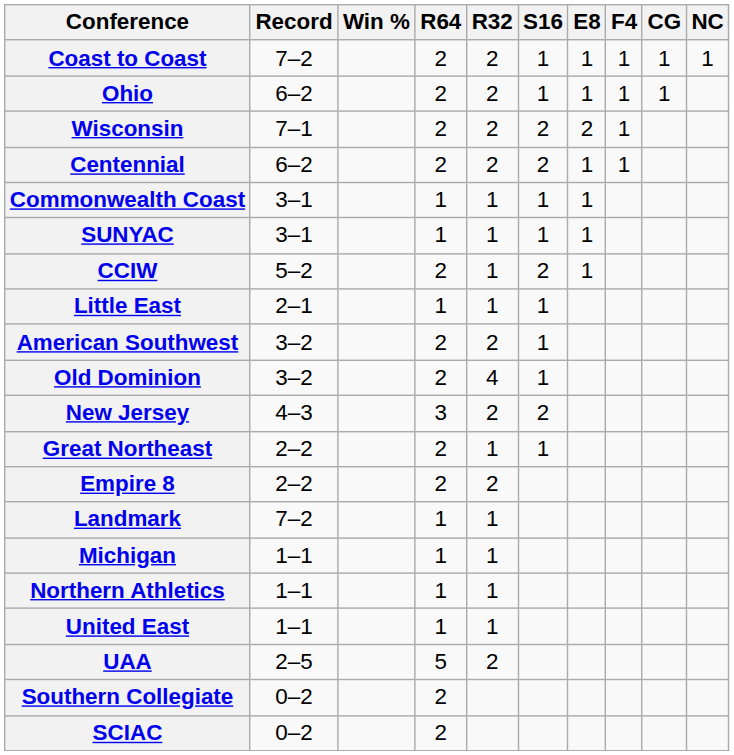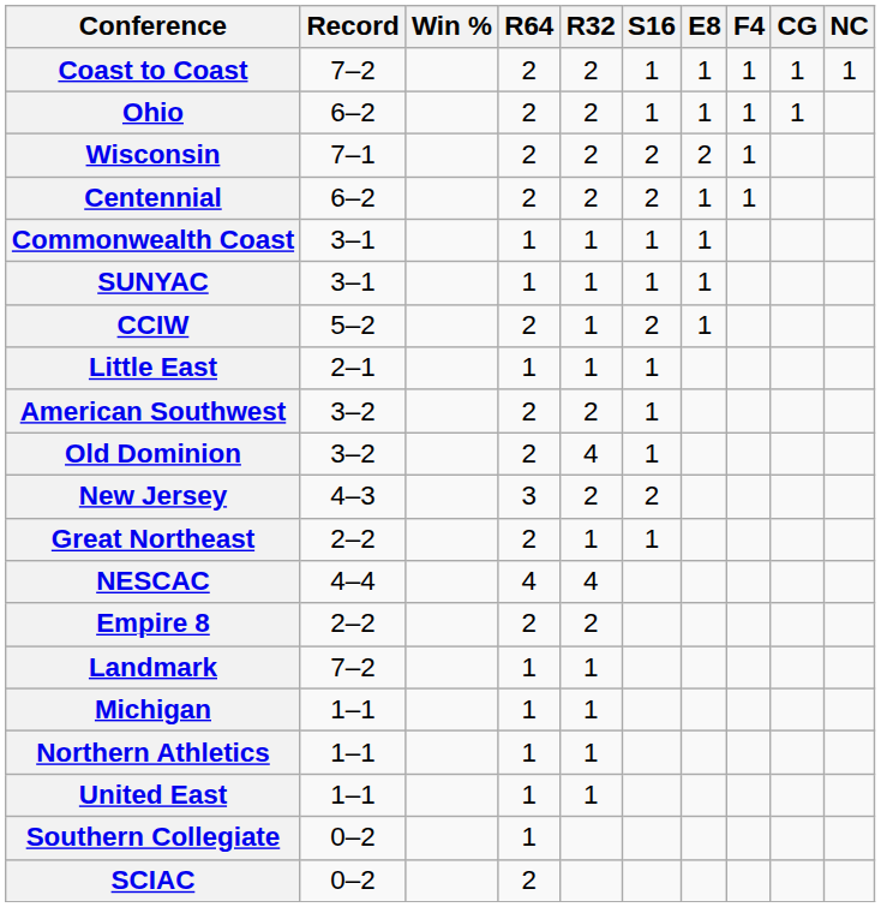+ row: NESCAC | 4–4 | 4 | 4
- row: UAA | 2–5 | 5 | 2
Southern Collegiate | R64: 2 -> 1
